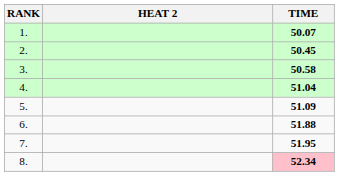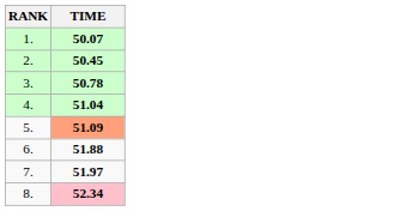- column: HEAT 2
3. | TIME: 50.58 -> 50.78
5. | TIME: no background -> lightsalmon background
7. | TIME: 51.95 -> 51.97
